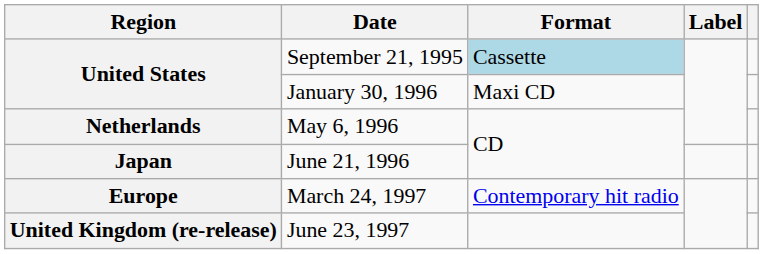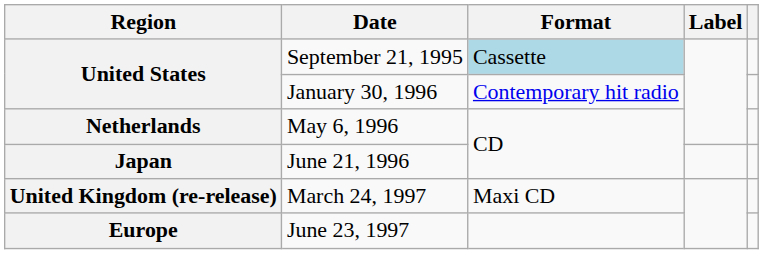January 30, 1996 | Format: Maxi CD -> Contemporary hit radio
March 24, 1997 | Region: Europe -> United Kingdom (re-release)
March 24, 1997 | Format: Contemporary hit radio -> Maxi CD
June 23, 1997 | Region: United Kingdom (re-release) -> Europe
